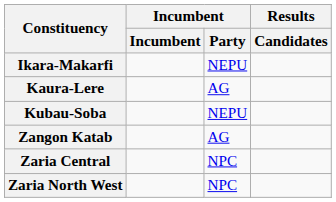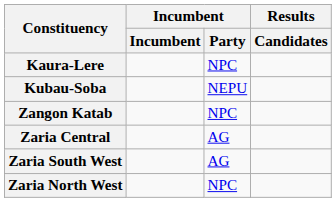- row: Ikara-Makarfi | NEPU
Kaura-Lere | Incumbent / Party: AG -> NPC
Zangon Katab | Incumbent / Party: AG -> NPC
Zaria Central | Incumbent / Party: NPC -> AG
+ row: Zaria South West | AG
